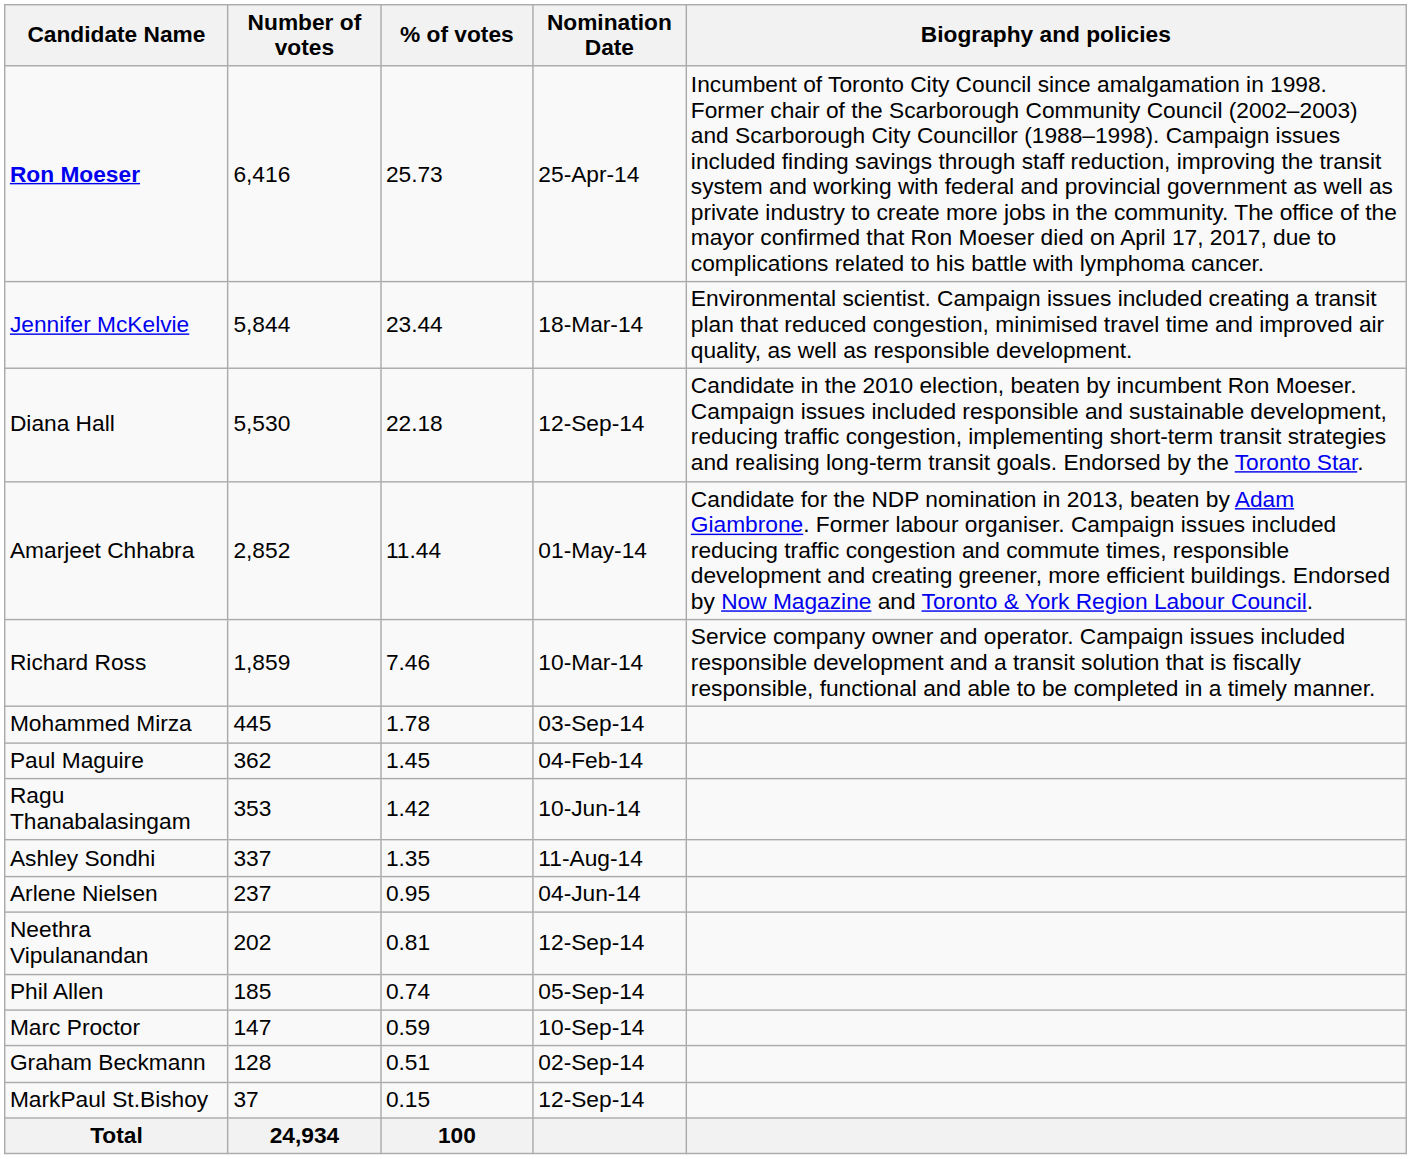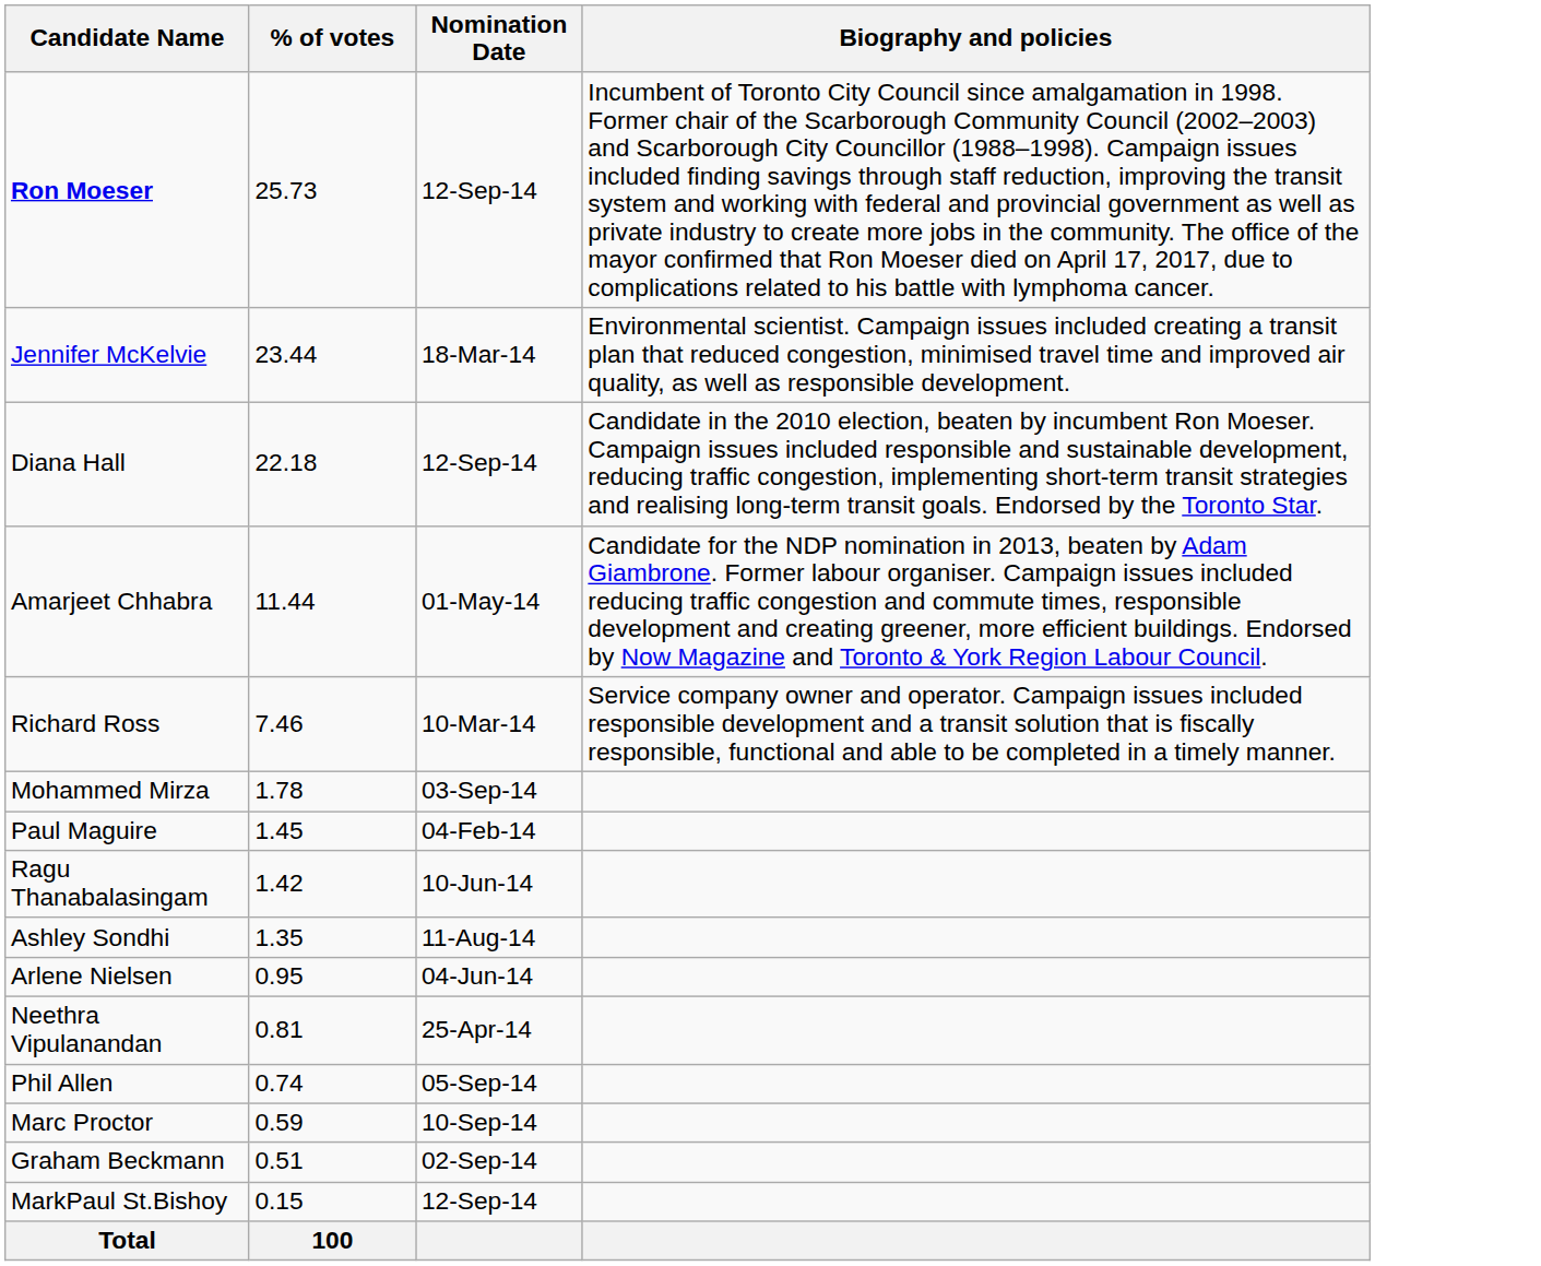- column: Number of votes | 6,416 | 5,844 | 5,530 | 2,852 | 1,859 | 445 | 362 | 353 | 337 | 237 | 202 | 185 | 147 | 128 | 37 | 24,934
Ron Moeser | Nomination Date: 25-Apr-14 -> 12-Sep-14
Neethra Vipulanandan | Nomination Date: 12-Sep-14 -> 25-Apr-14
